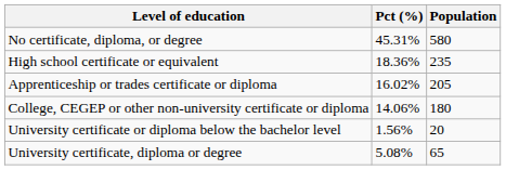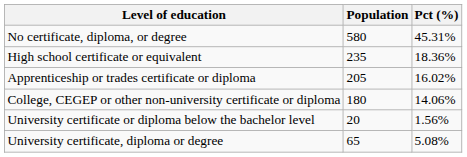columns swapped: Population <-> Pct (%)
